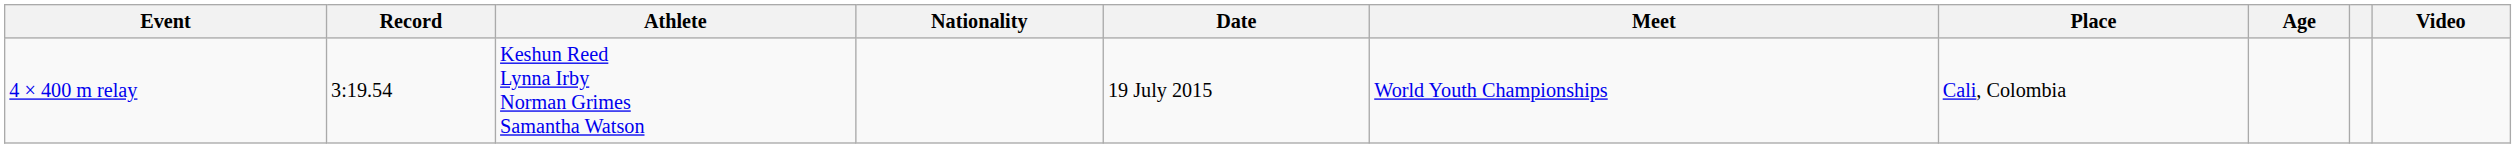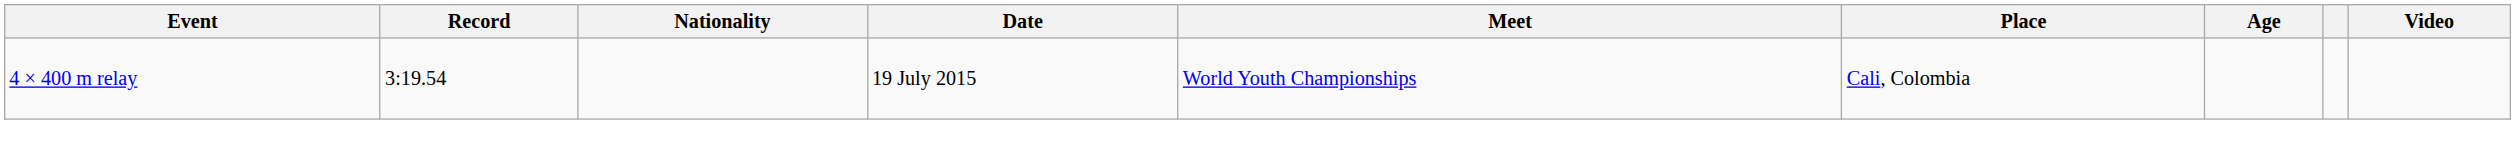- column: Athlete | Keshun Reed Lynna Irby Norman Grimes Samantha Watson
